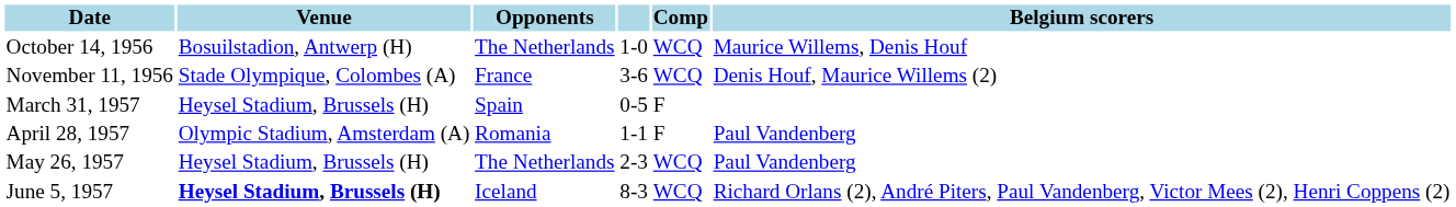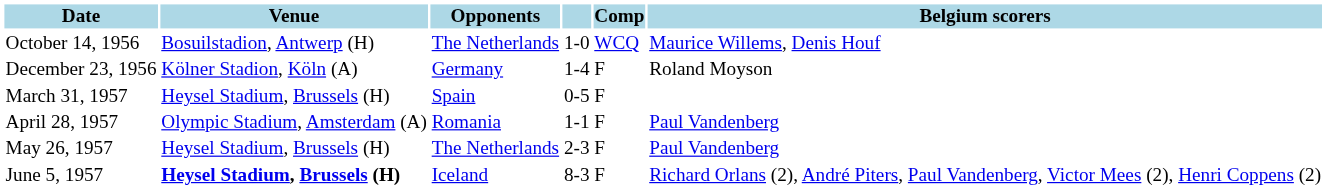- row: November 11, 1956 | Stade Olympique, Colombes (A) | France | 3-6 | WCQ | Denis Houf, Maurice Willems (2)
+ row: December 23, 1956 | Kölner Stadion, Köln (A) | Germany | 1-4 | F | Roland Moyson
May 26, 1957 | Comp: WCQ -> F
June 5, 1957 | Comp: WCQ -> F
